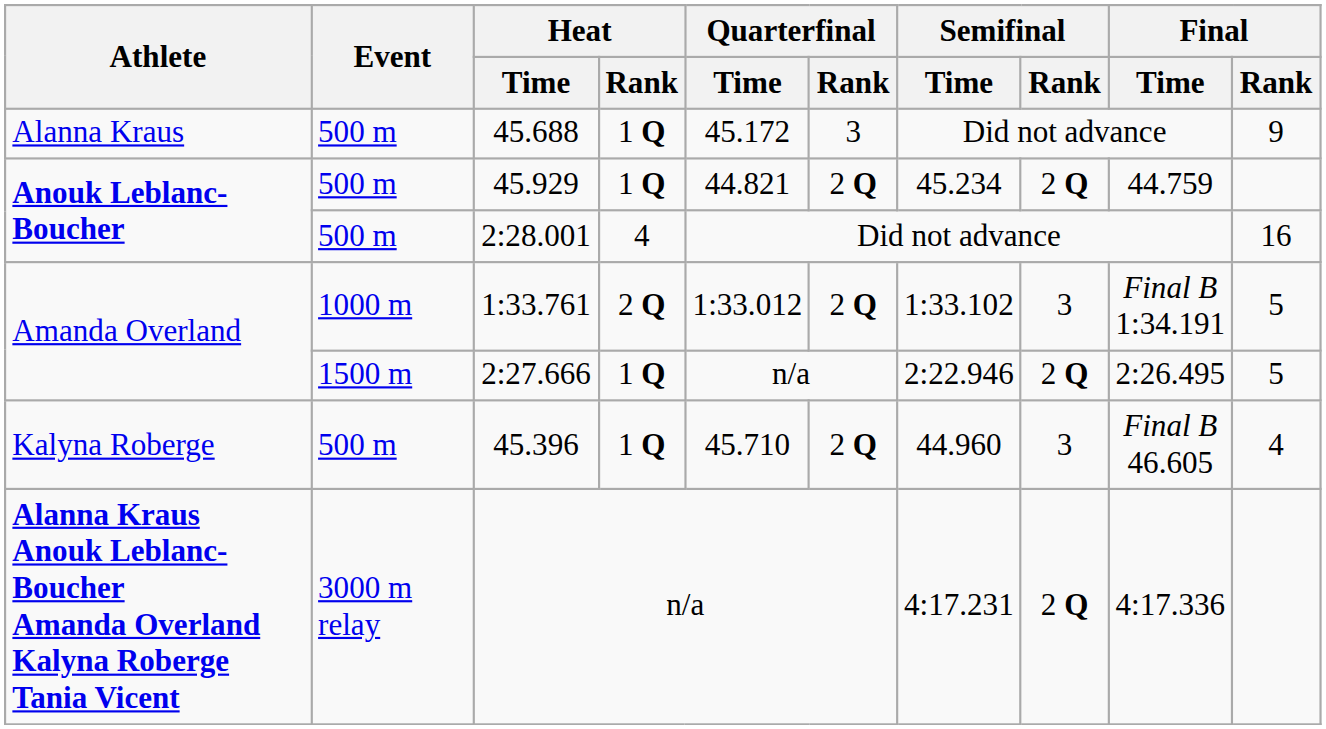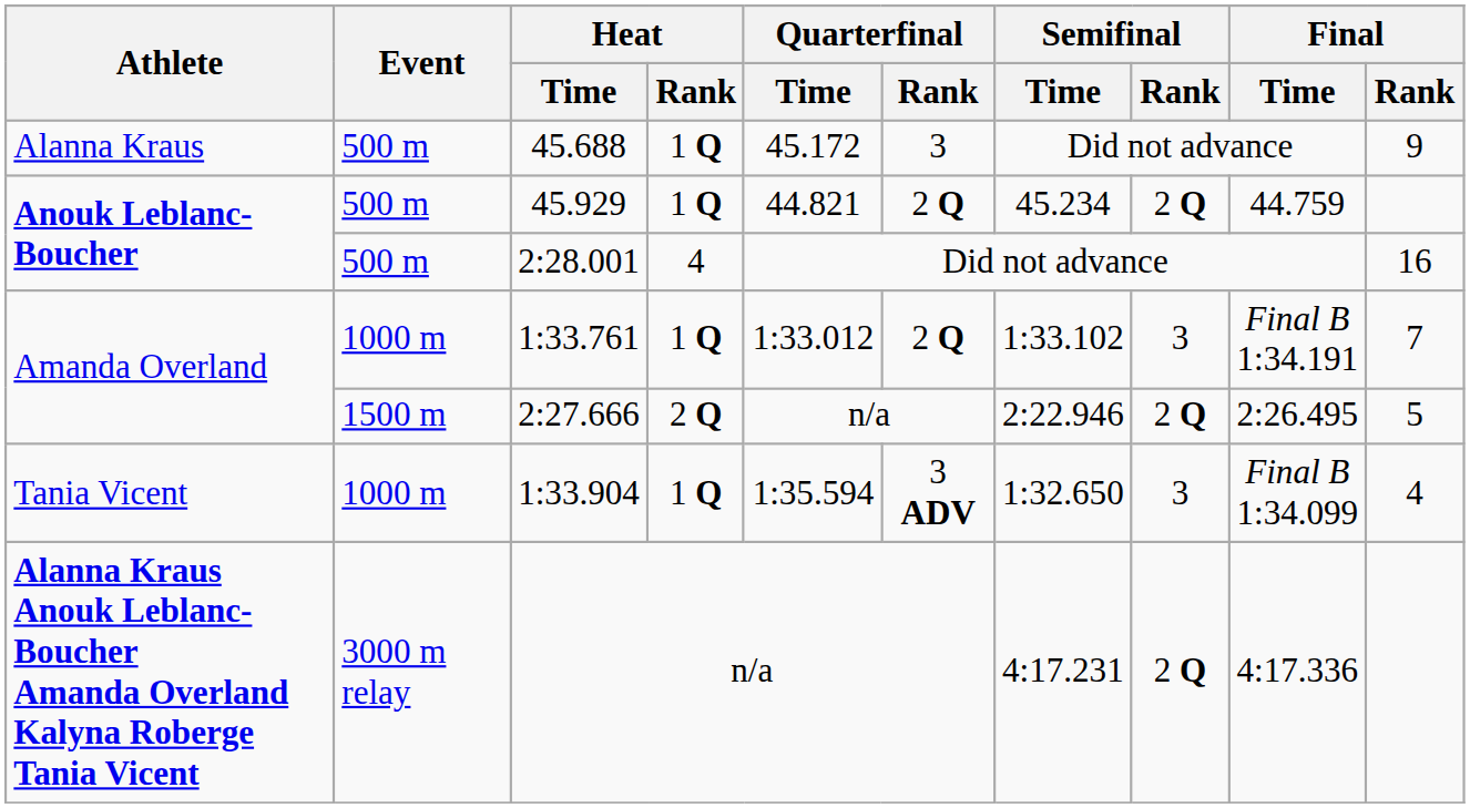1:33.761 | Heat / Rank: 2 Q -> 1 Q
1:33.761 | Final / Rank: 5 -> 7
2:27.666 | Heat / Rank: 1 Q -> 2 Q
- row: Kalyna Roberge | 500 m | 45.396 | 1 Q | 45.710 | 2 Q | 44.960 | 3 | Final B 46.605 | 4
+ row: Tania Vicent | 1000 m | 1:33.904 | 1 Q | 1:35.594 | 3 ADV | 1:32.650 | 3 | Final B 1:34.099 | 4
